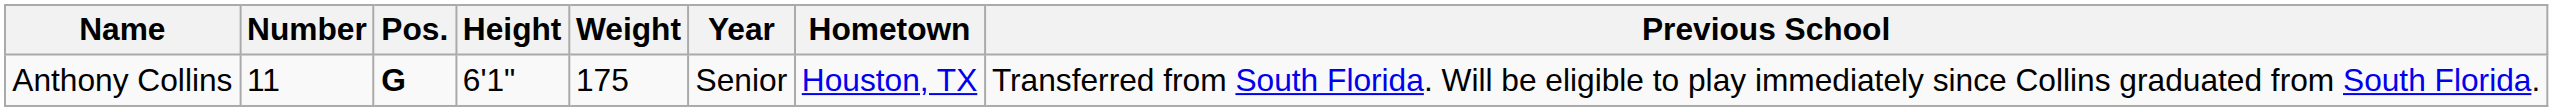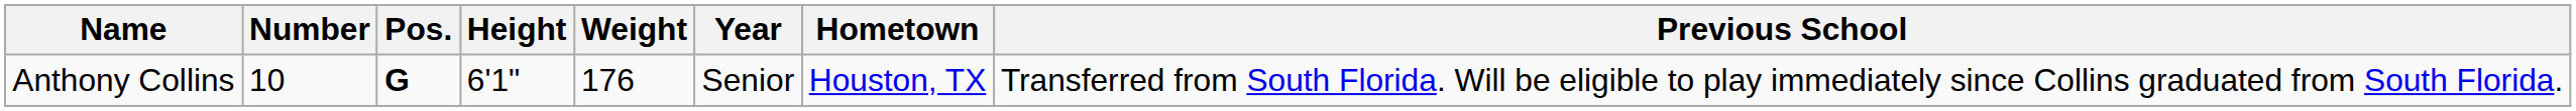Anthony Collins | Number: 11 -> 10
Anthony Collins | Weight: 175 -> 176
